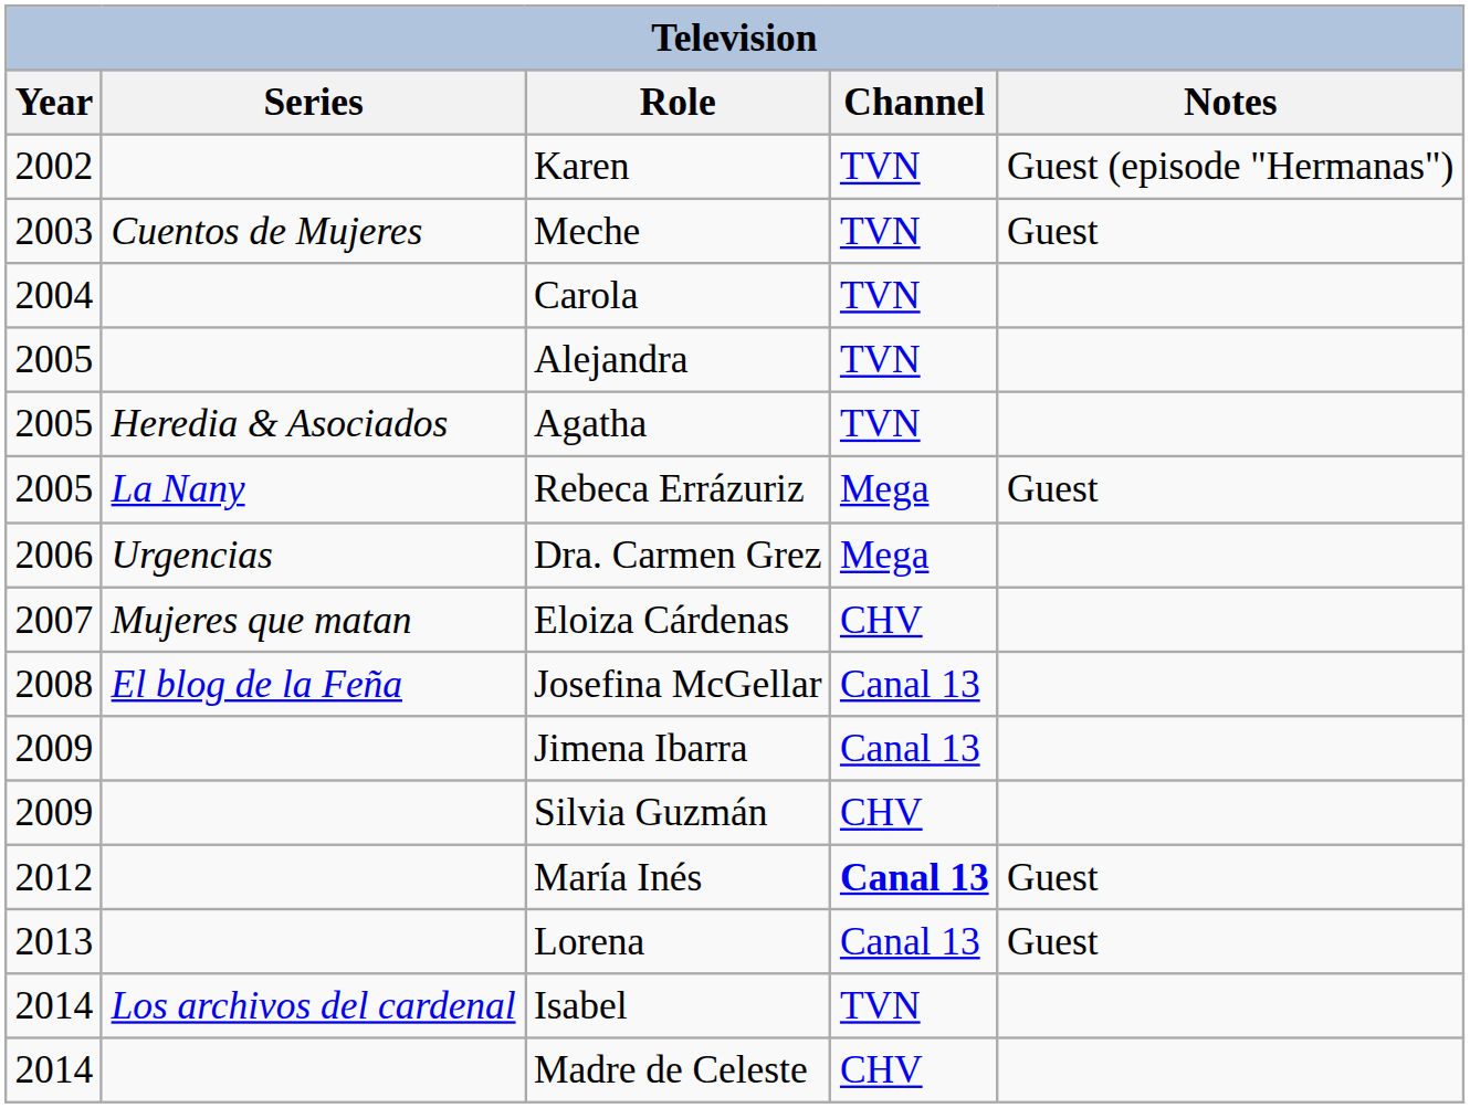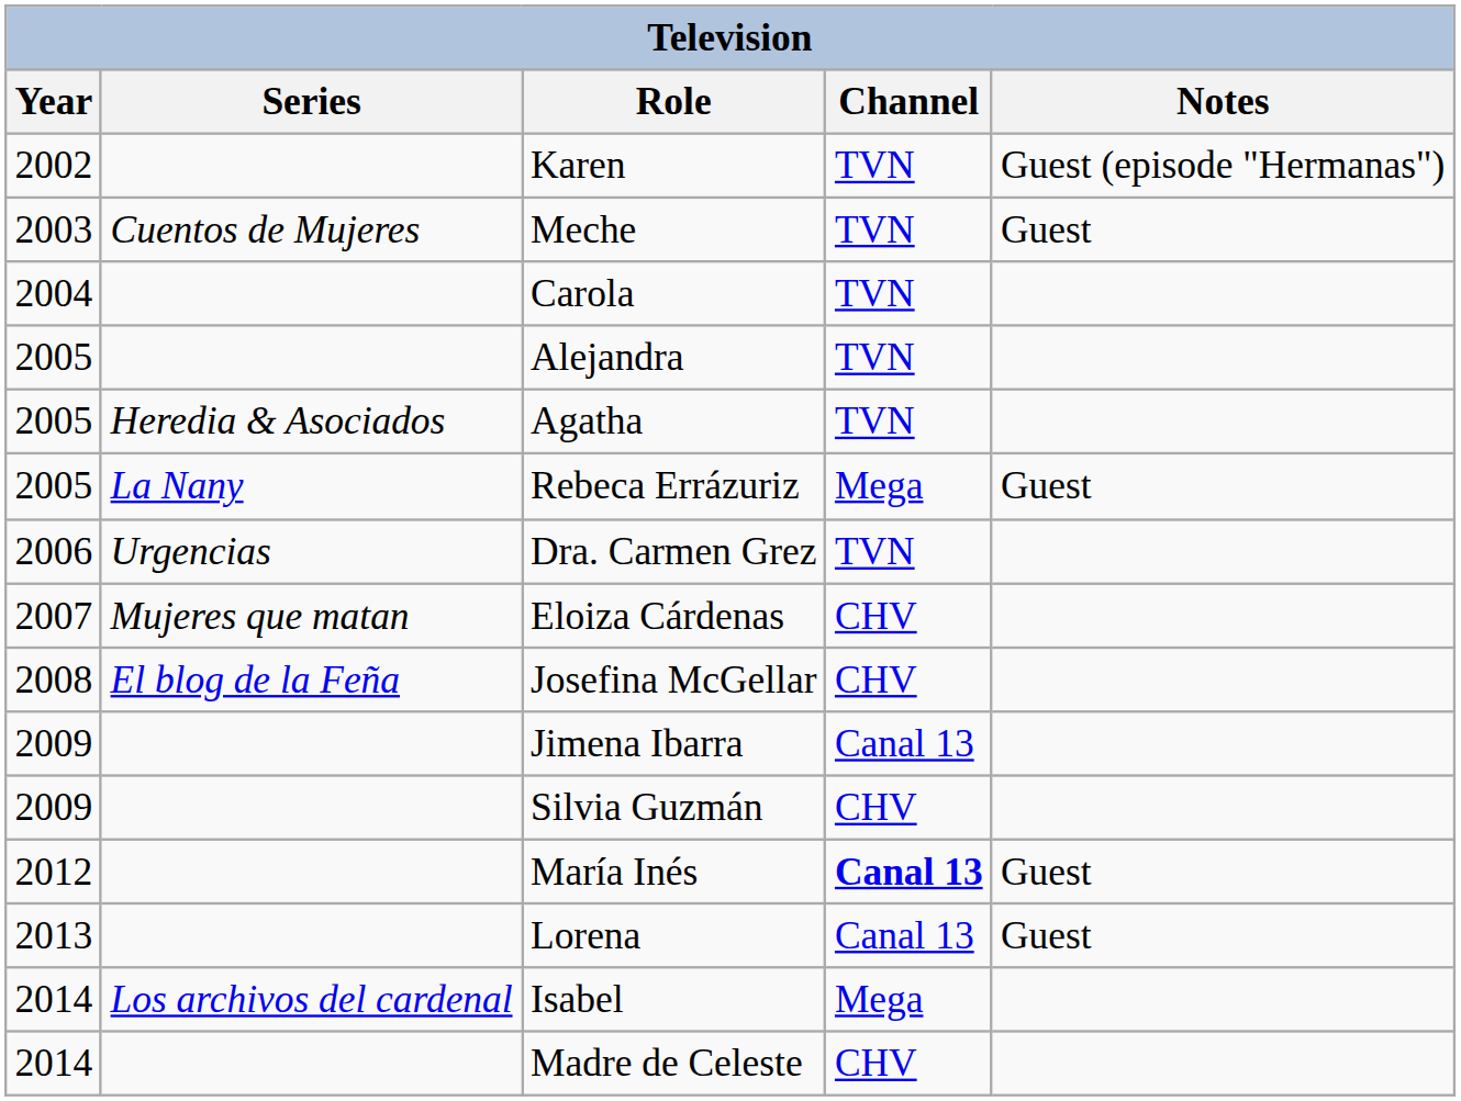Dra. Carmen Grez | Channel: Mega -> TVN
Josefina McGellar | Channel: Canal 13 -> CHV
Isabel | Channel: TVN -> Mega
